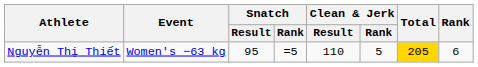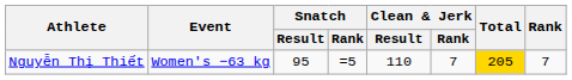Nguyễn Thị Thiết | Clean & Jerk / Rank: 5 -> 7
Nguyễn Thị Thiết | Rank: 6 -> 7
